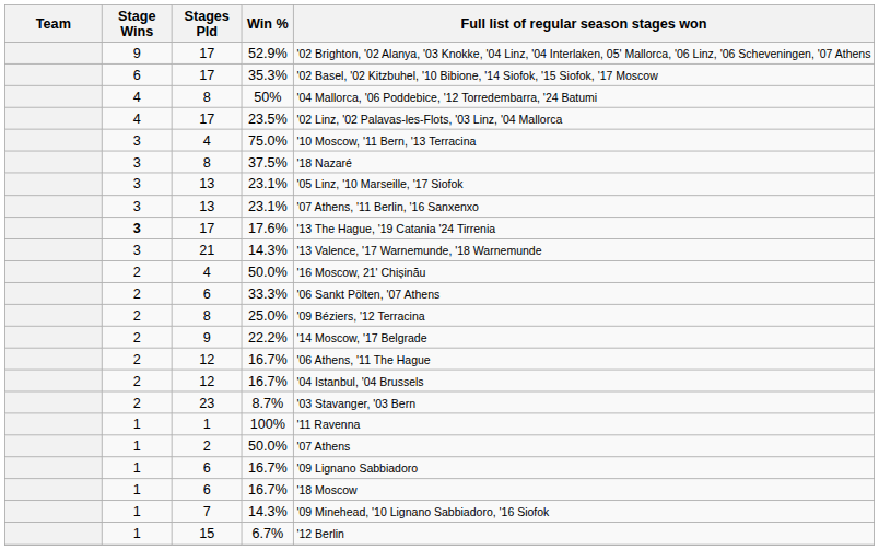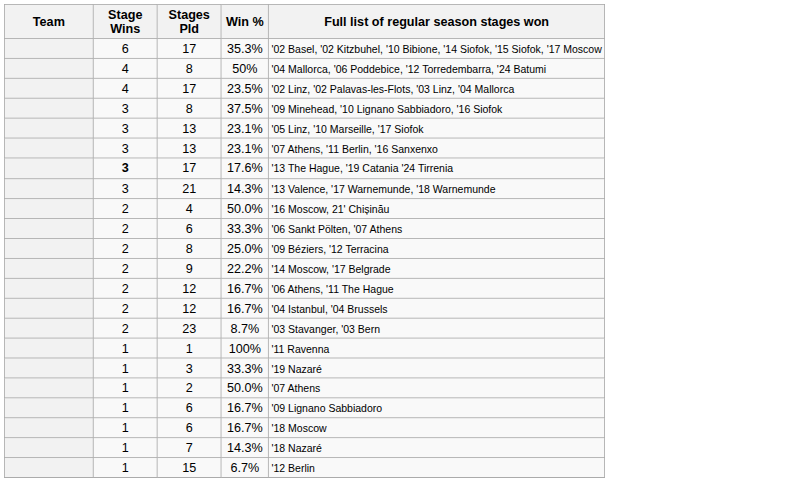- row: 9 | 17 | 52.9% | '02 Brighton, '02 Alanya, '03 Knokke, '04 Linz, '04 Interlaken, 05' Mallorca, '06 Linz, '06 Scheveningen, '07 Athens
- row: 3 | 4 | 75.0% | '10 Moscow, '11 Bern, '13 Terracina
37.5% | Full list of regular season stages won: '18 Nazaré -> '09 Minehead, '10 Lignano Sabbiadoro, '16 Siofok
+ row: 1 | 3 | 33.3% | '19 Nazaré
7 / 14.3% | Full list of regular season stages won: '09 Minehead, '10 Lignano Sabbiadoro, '16 Siofok -> '18 Nazaré
